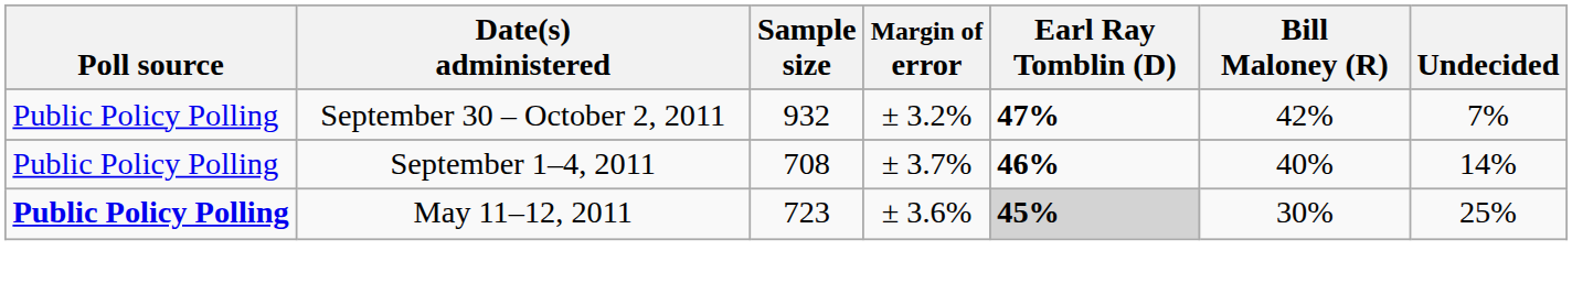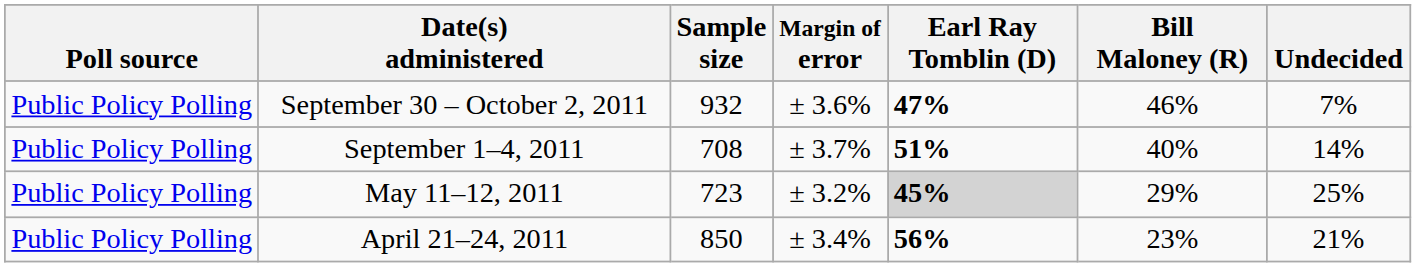September 30 – October 2, 2011 | Margin of error: ± 3.2% -> ± 3.6%
September 30 – October 2, 2011 | Bill Maloney (R): 42% -> 46%
September 1–4, 2011 | Earl Ray Tomblin (D): 46% -> 51%
May 11–12, 2011 | Poll source: bold -> normal
May 11–12, 2011 | Margin of error: ± 3.6% -> ± 3.2%
May 11–12, 2011 | Bill Maloney (R): 30% -> 29%
+ row: Public Policy Polling | April 21–24, 2011 | 850 | ± 3.4% | 56% | 23% | 21%
